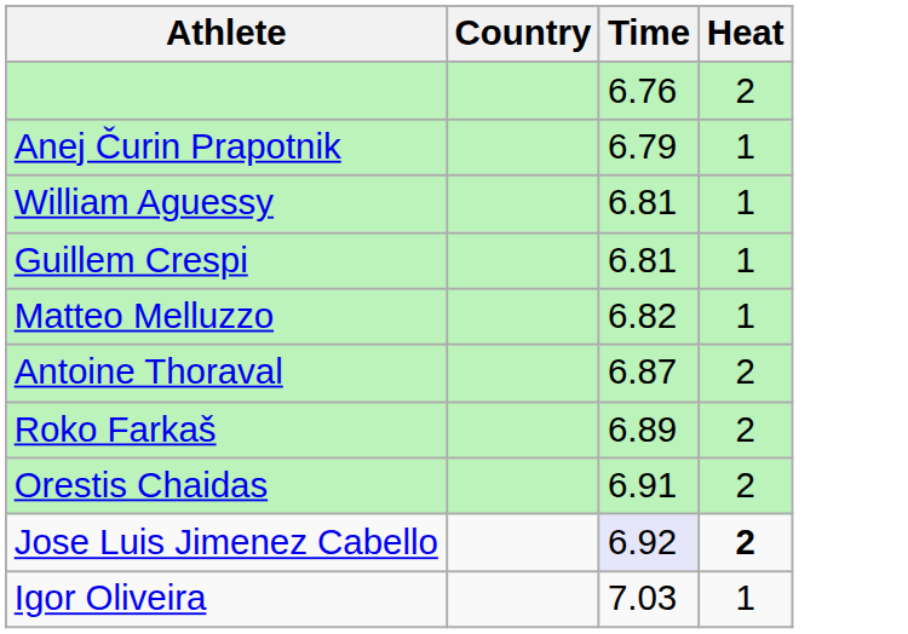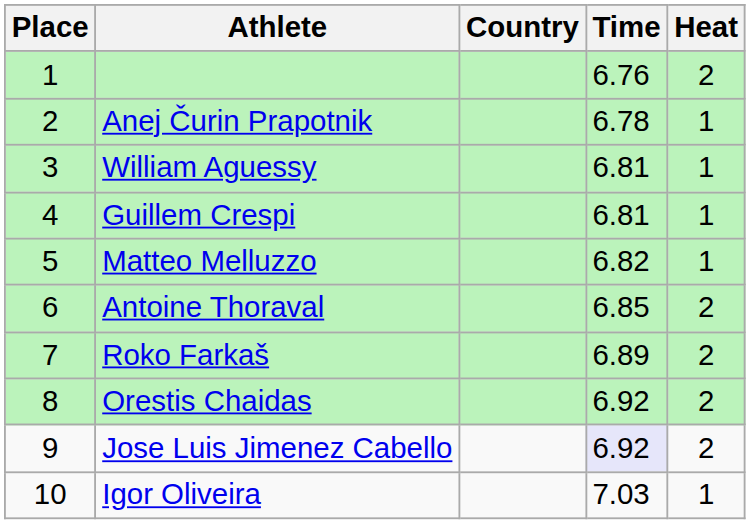+ column: Place | 1 | 2 | 3 | 4 | 5 | 6 | 7 | 8 | 9 | 10
Anej Čurin Prapotnik | Time: 6.79 -> 6.78
Antoine Thoraval | Time: 6.87 -> 6.85
Orestis Chaidas | Time: 6.91 -> 6.92
Jose Luis Jimenez Cabello | Heat: bold -> normal
